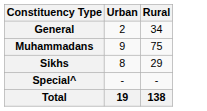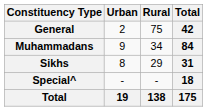+ column: Total | 42 | 84 | 31 | 18 | 175
General | Rural: 34 -> 75
Muhammadans | Rural: 75 -> 34
